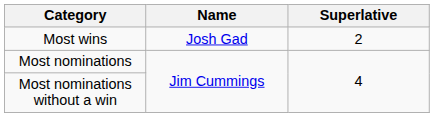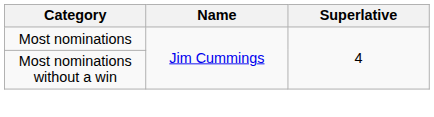- row: Most wins | Josh Gad | 2
